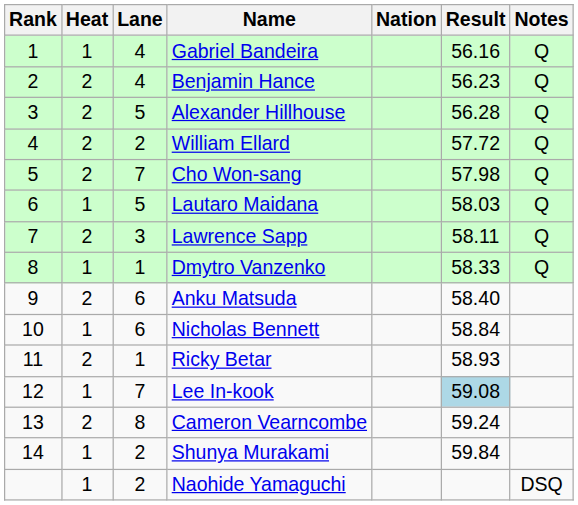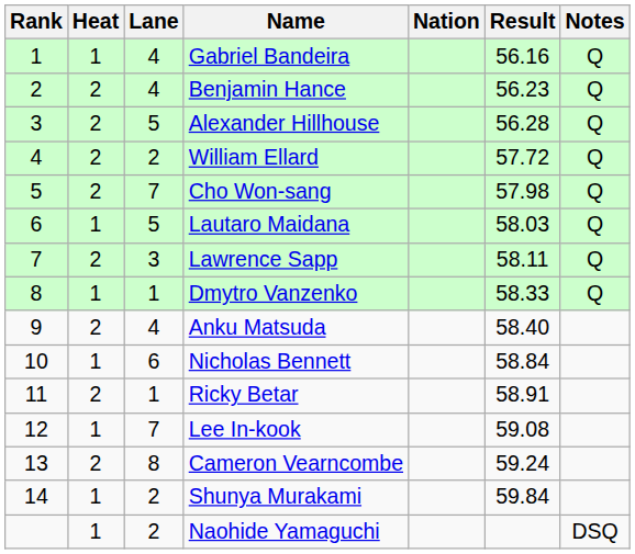Anku Matsuda | Lane: 6 -> 4
Ricky Betar | Result: 58.93 -> 58.91
Lee In-kook | Result: lightblue background -> no background
